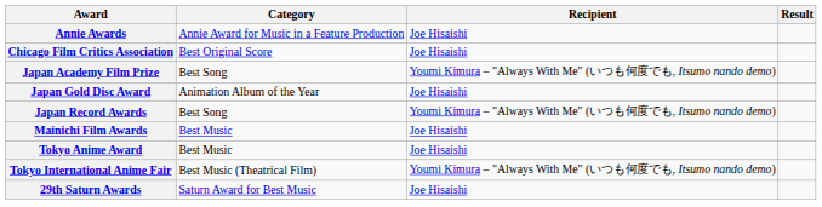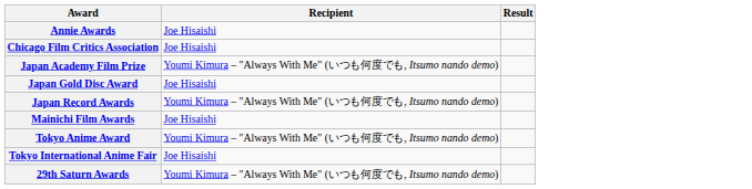- column: Category | Annie Award for Music in a Feature Production | Best Original Score | Best Song | Animation Album of the Year | Best Song | Best Music | Best Music | Best Music (Theatrical Film) | Saturn Award for Best Music
Tokyo Anime Award | Recipient: Joe Hisaishi -> Youmi Kimura – "Always With Me" (いつも何度でも, Itsumo nando demo)
Tokyo International Anime Fair | Recipient: Youmi Kimura – "Always With Me" (いつも何度でも, Itsumo nando demo) -> Joe Hisaishi
29th Saturn Awards | Recipient: Joe Hisaishi -> Youmi Kimura – "Always With Me" (いつも何度でも, Itsumo nando demo)
